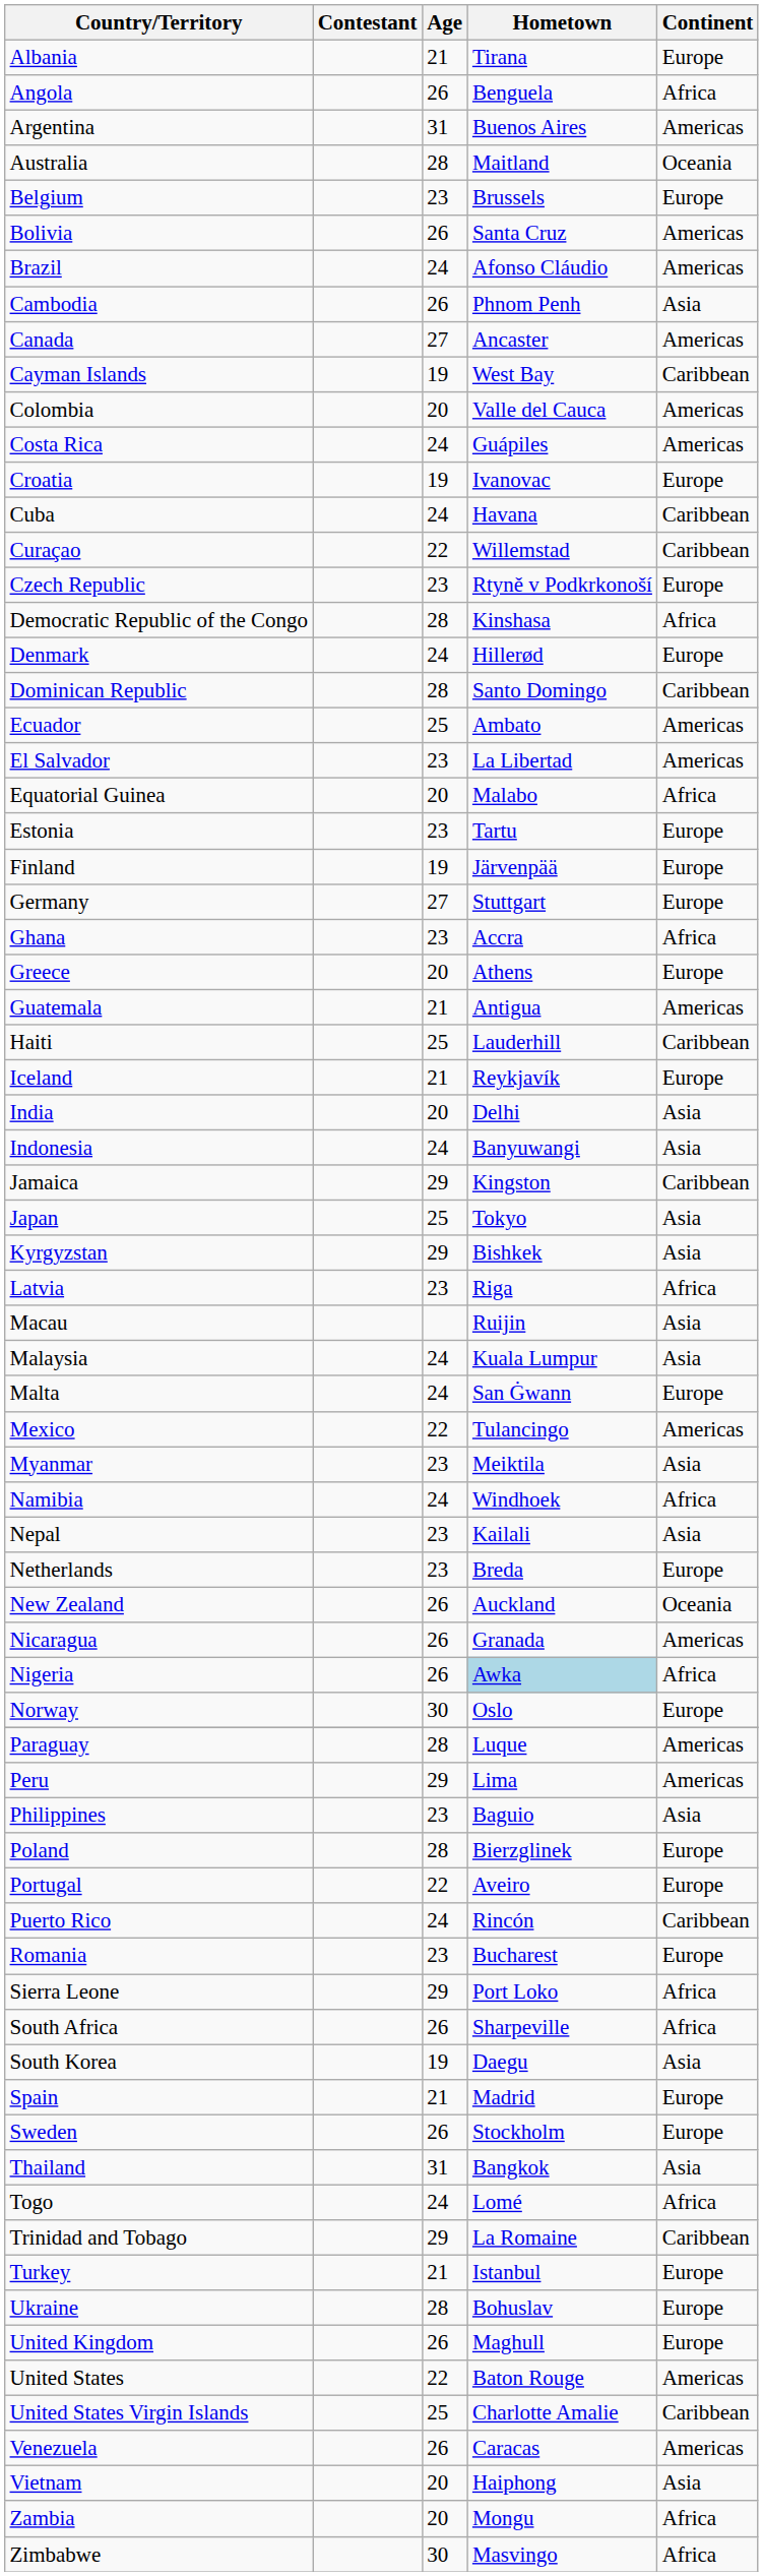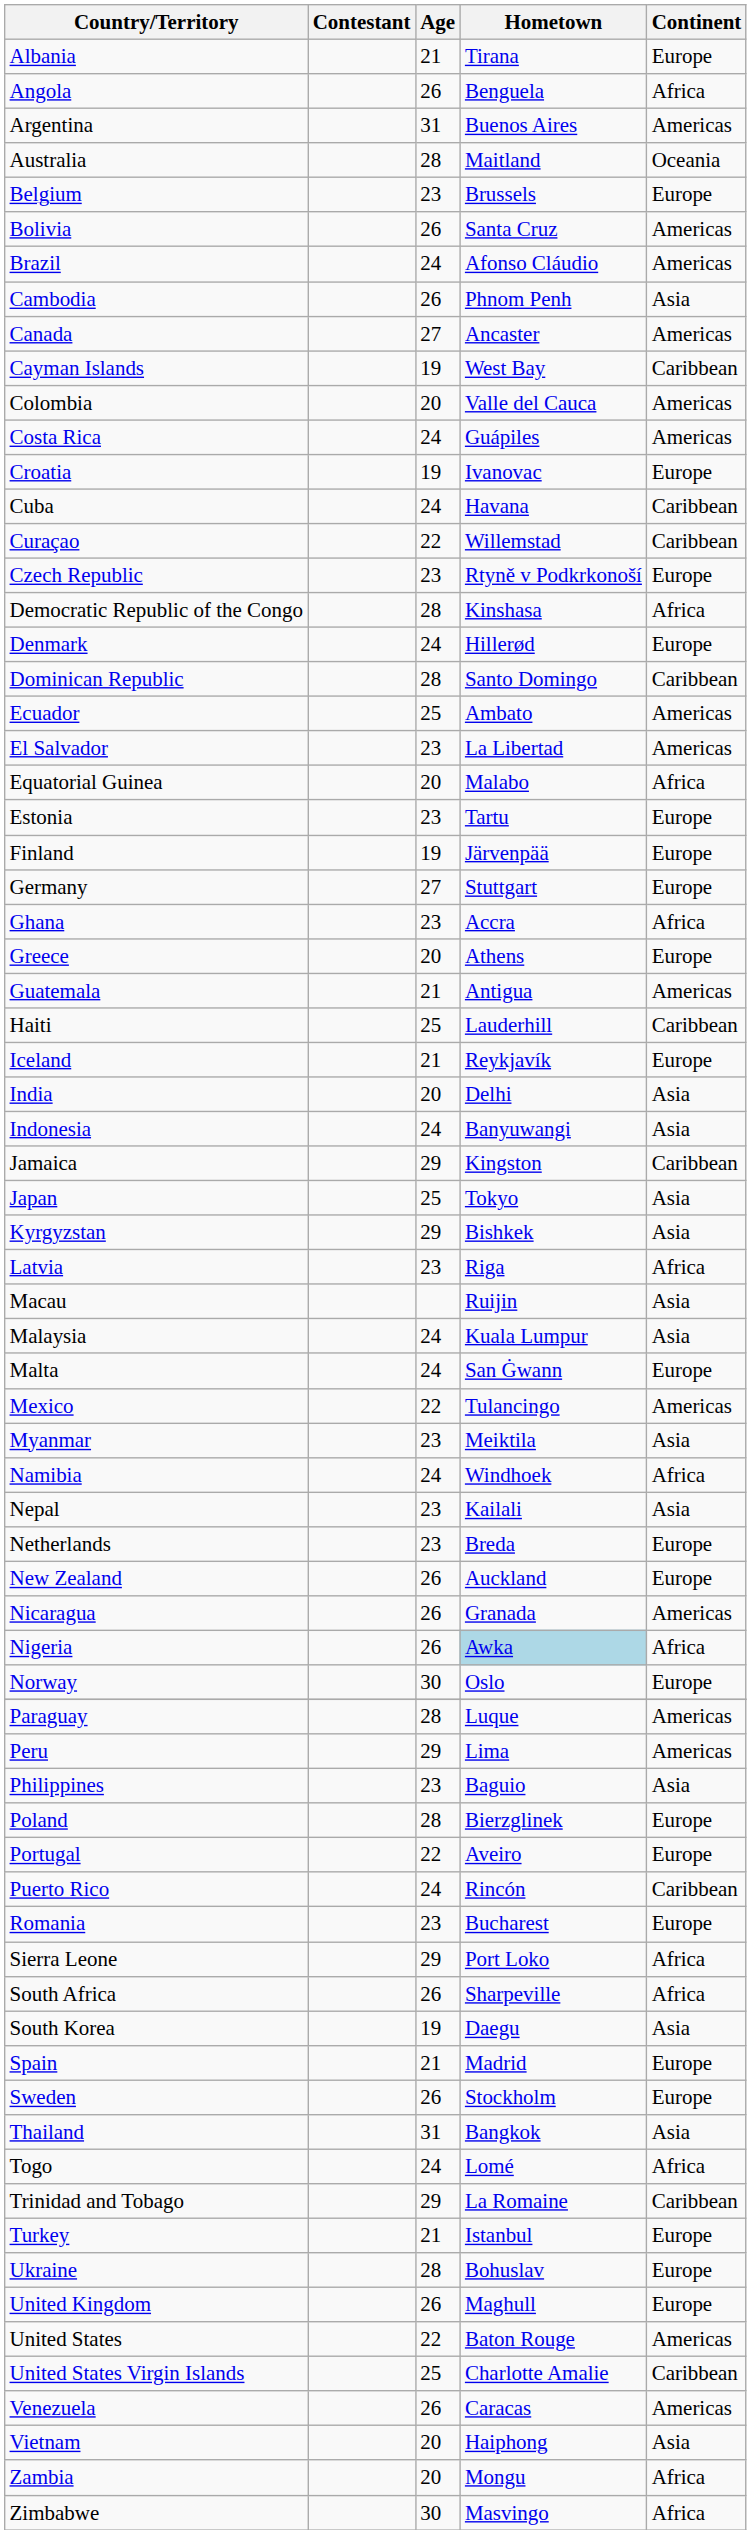New Zealand | Continent: Oceania -> Europe
